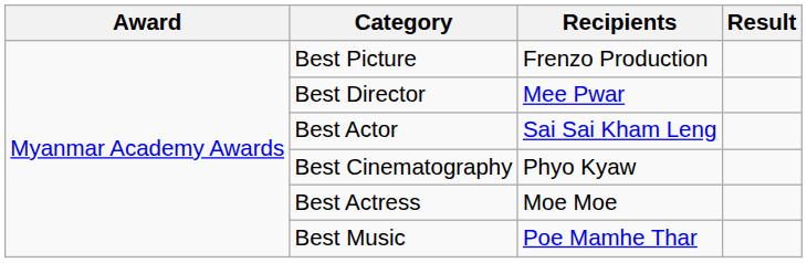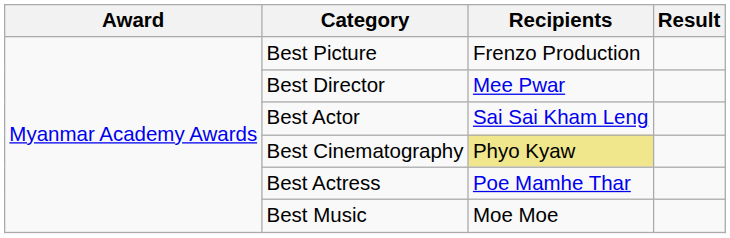Best Cinematography | Recipients: no background -> khaki background
Best Actress | Recipients: Moe Moe -> Poe Mamhe Thar
Best Music | Recipients: Poe Mamhe Thar -> Moe Moe
